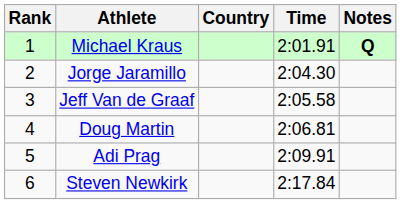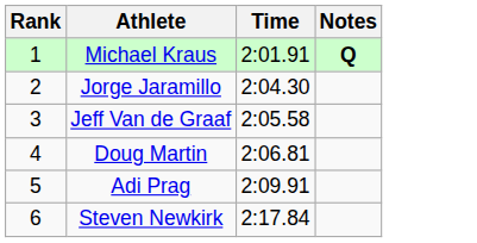- column: Country
